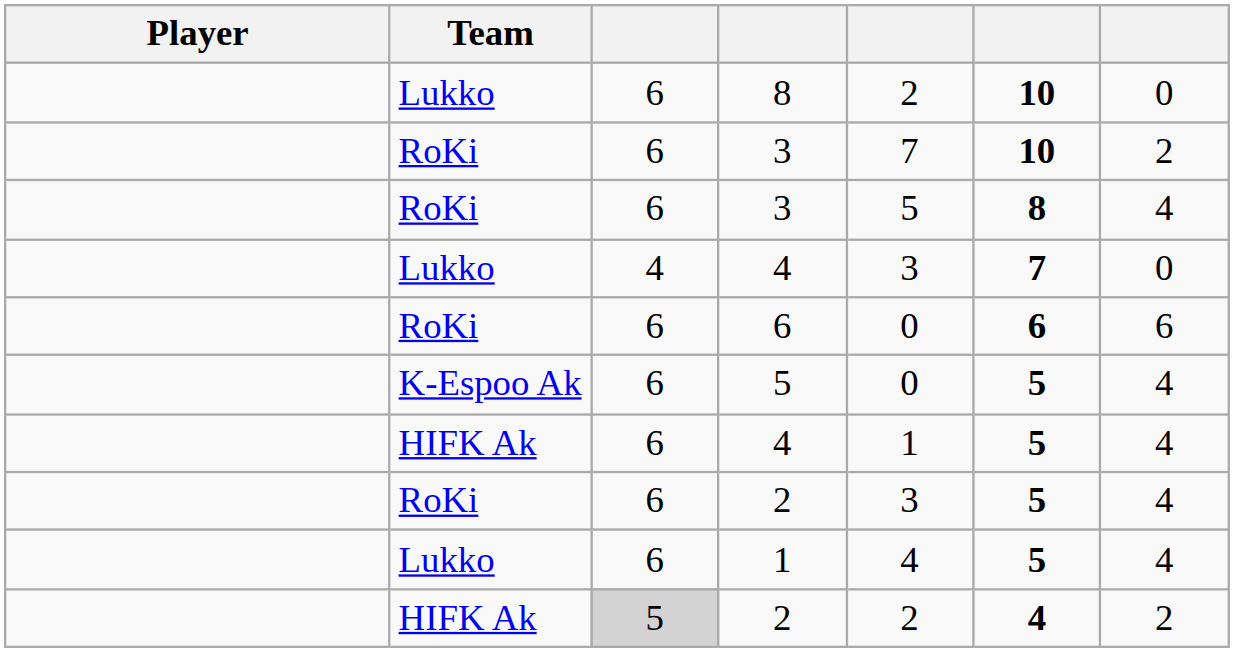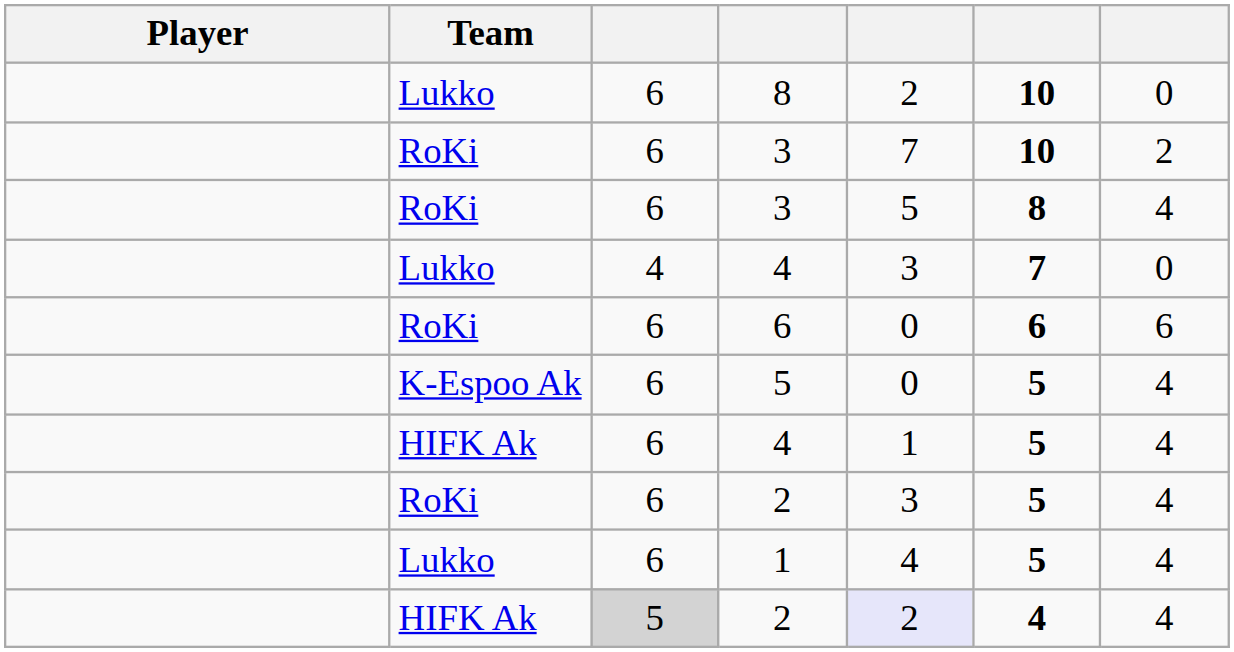HIFK Ak / 2 | column 5: no background -> lavender background
HIFK Ak / 2 | column 7: 2 -> 4
